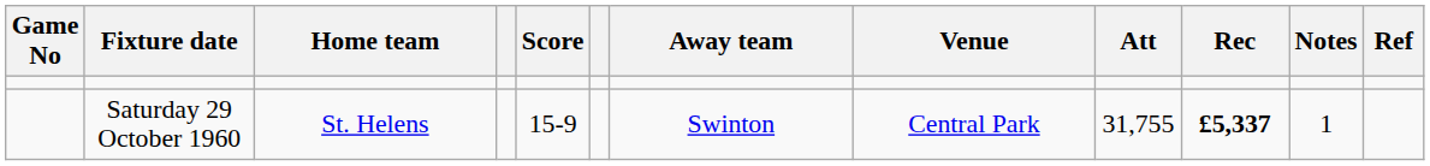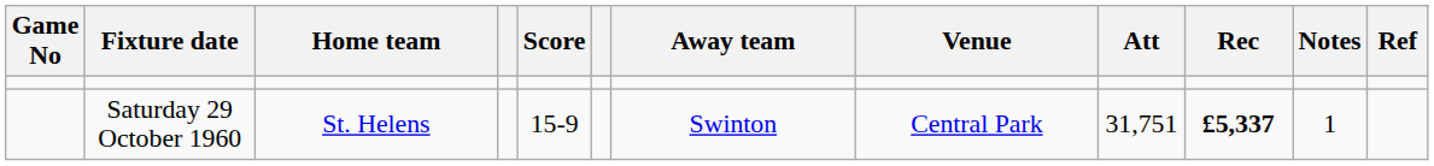Saturday 29 October 1960 | Att: 31,755 -> 31,751
